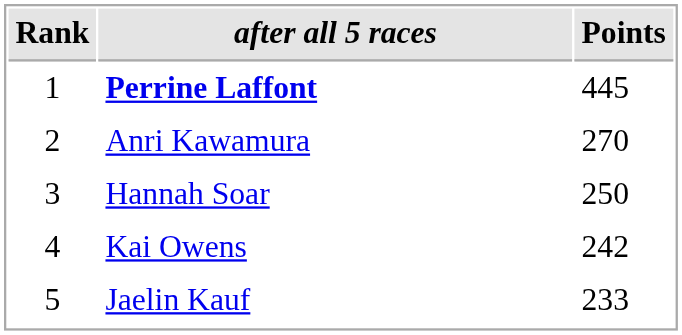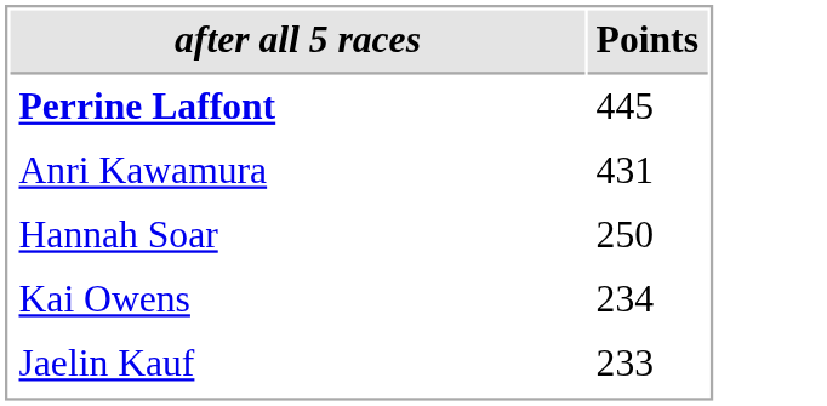- column: Rank | 1 | 2 | 3 | 4 | 5
Anri Kawamura | Points: 270 -> 431
Kai Owens | Points: 242 -> 234
